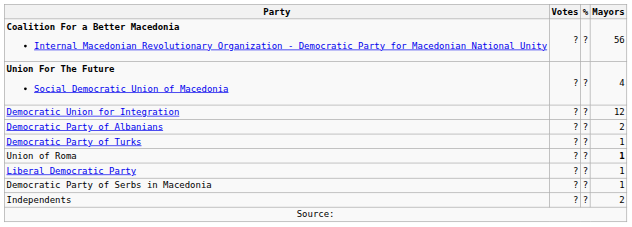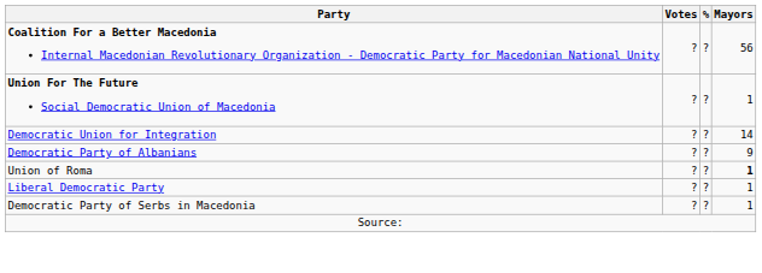Union For The Future Social Democratic Union of Macedonia | Mayors: 4 -> 1
Democratic Union for Integration | Mayors: 12 -> 14
Democratic Party of Albanians | Mayors: 2 -> 9
- row: Democratic Party of Turks | ? | ? | 1
- row: Independents | ? | ? | 2
